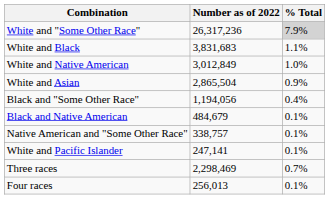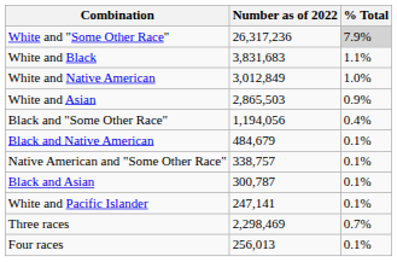White and Asian | Number as of 2022: 2,865,504 -> 2,865,503
+ row: Black and Asian | 300,787 | 0.1%
